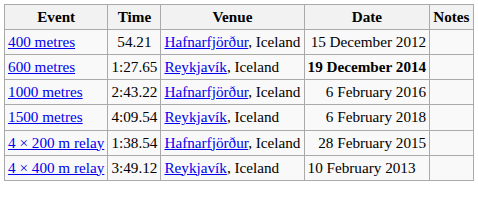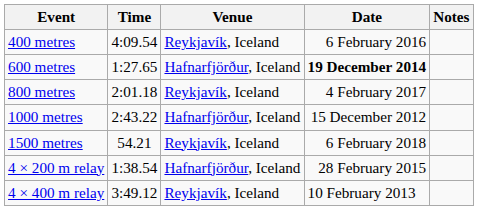400 metres | Time: 54.21 -> 4:09.54
400 metres | Venue: Hafnarfjörður, Iceland -> Reykjavík, Iceland
400 metres | Date: 15 December 2012 -> 6 February 2016
600 metres | Venue: Reykjavík, Iceland -> Hafnarfjörður, Iceland
+ row: 800 metres | 2:01.18 | Reykjavík, Iceland | 4 February 2017
1000 metres | Date: 6 February 2016 -> 15 December 2012
1500 metres | Time: 4:09.54 -> 54.21
